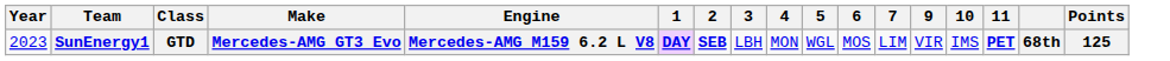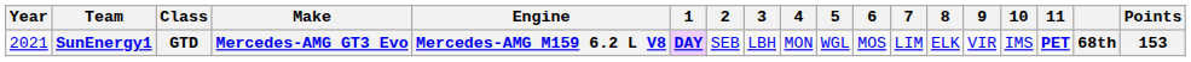+ column: 8 | ELK
SunEnergy1 | Year: 2023 -> 2021
SunEnergy1 | 2: bold -> normal
SunEnergy1 | Points: 125 -> 153
